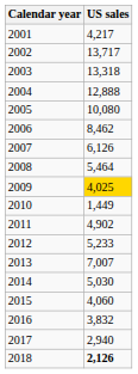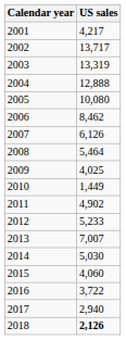2003 | US sales: 13,318 -> 13,319
2009 | US sales: gold background -> no background
2016 | US sales: 3,832 -> 3,722
